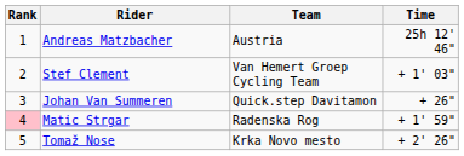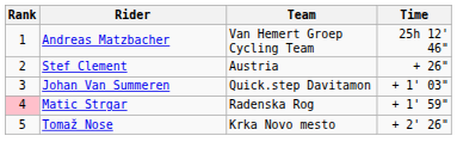Andreas Matzbacher | Team: Austria -> Van Hemert Groep Cycling Team
Stef Clement | Team: Van Hemert Groep Cycling Team -> Austria
Stef Clement | Time: + 1' 03" -> + 26"
Johan Van Summeren | Time: + 26" -> + 1' 03"
